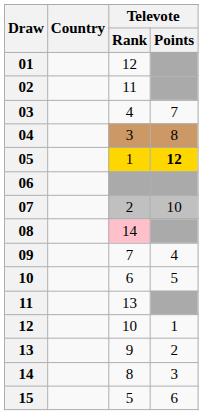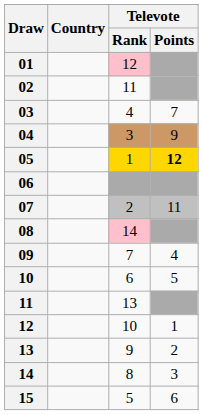01 | Televote / Rank: no background -> pink background
04 | Televote / Points: 8 -> 9
07 | Televote / Points: 10 -> 11
